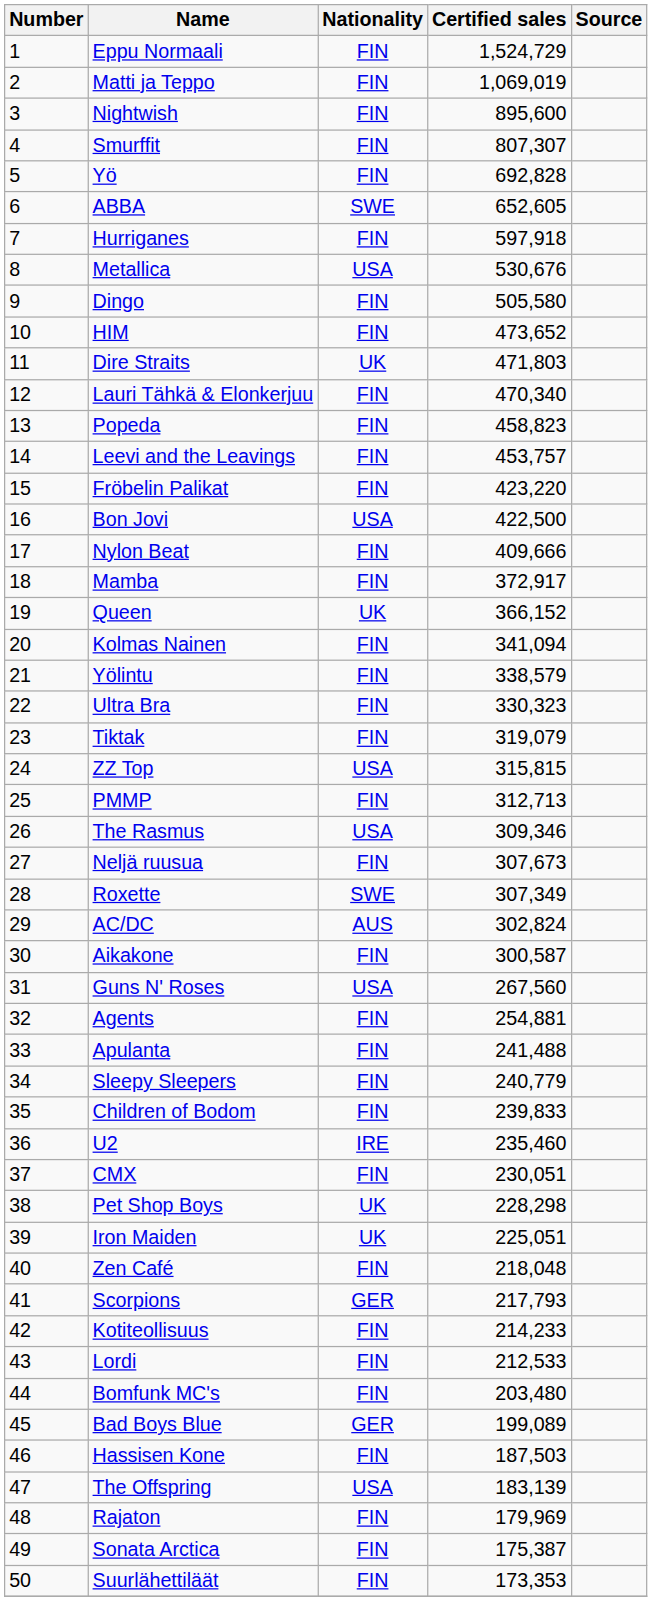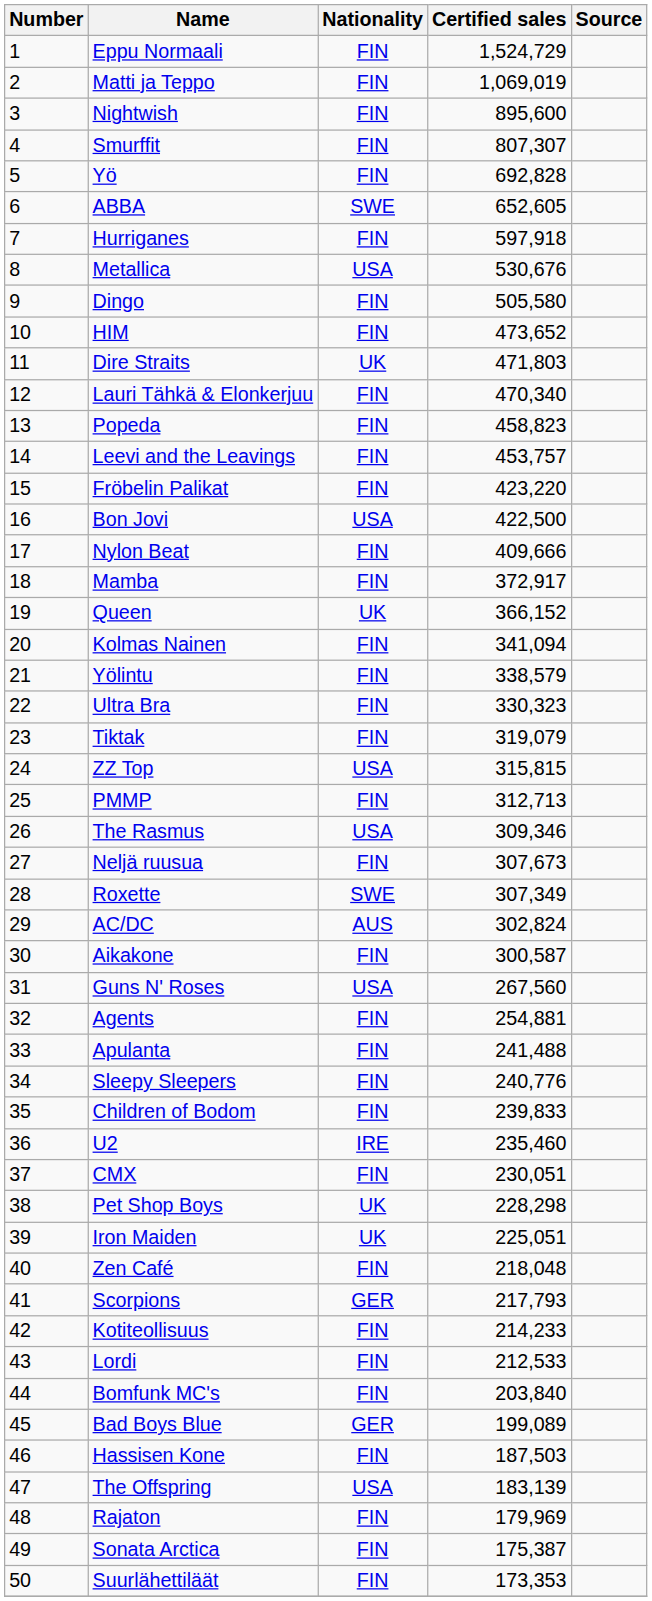Sleepy Sleepers | Certified sales: 240,779 -> 240,776
Bomfunk MC's | Certified sales: 203,480 -> 203,840
